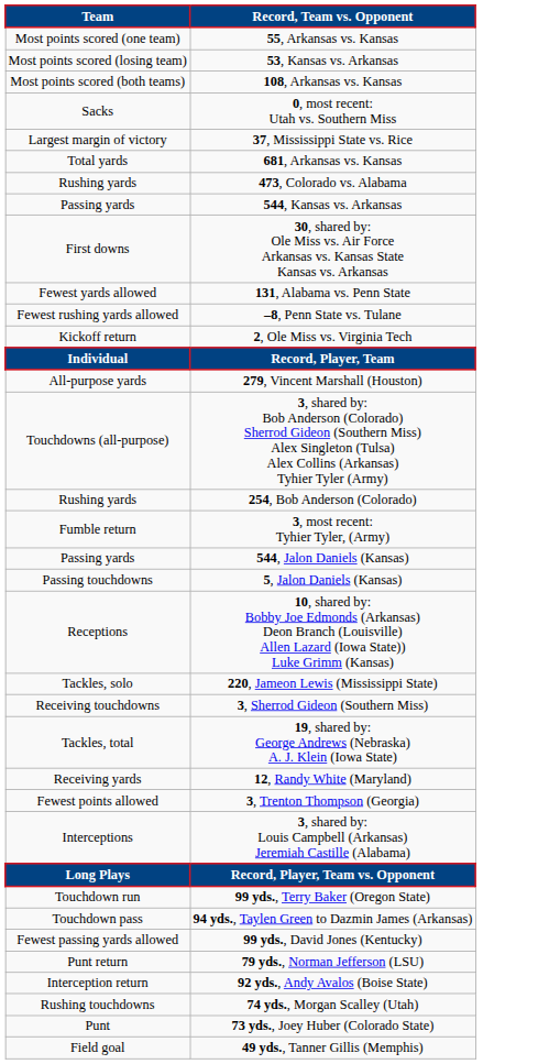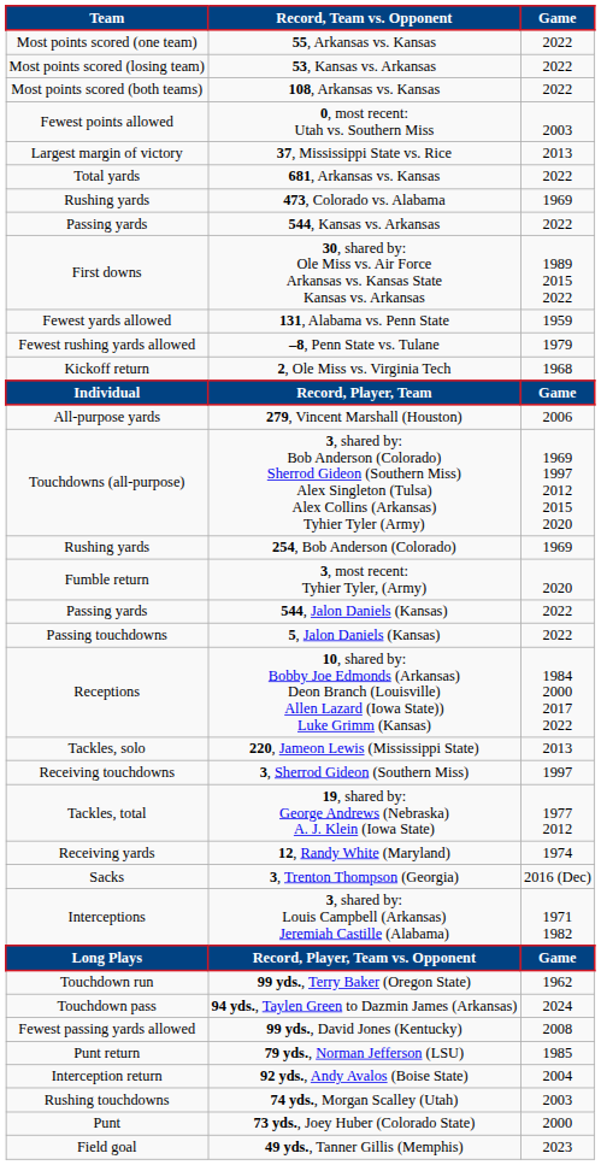+ column: Game | 2022 | 2022 | 2022 | 2003 | 2013 | 2022 | 1969 | 2022 | 1989 2015 2022 | 1959 | 1979 | 1968 | Game | 2006 | 1969 1997 2012 2015 2020 | 1969 | 2020 | 2022 | 2022 | 1984 2000 2017 2022 | 2013 | 1997 | 1977 2012 | 1974 | 2016 (Dec) | 1971 1982 | Game | 1962 | 2024 | 2008 | 1985 | 2004 | 2003 | 2000 | 2023
0, most recent: Utah vs. Southern Miss | Team: Sacks -> Fewest points allowed
3, Trenton Thompson (Georgia) | Team: Fewest points allowed -> Sacks
